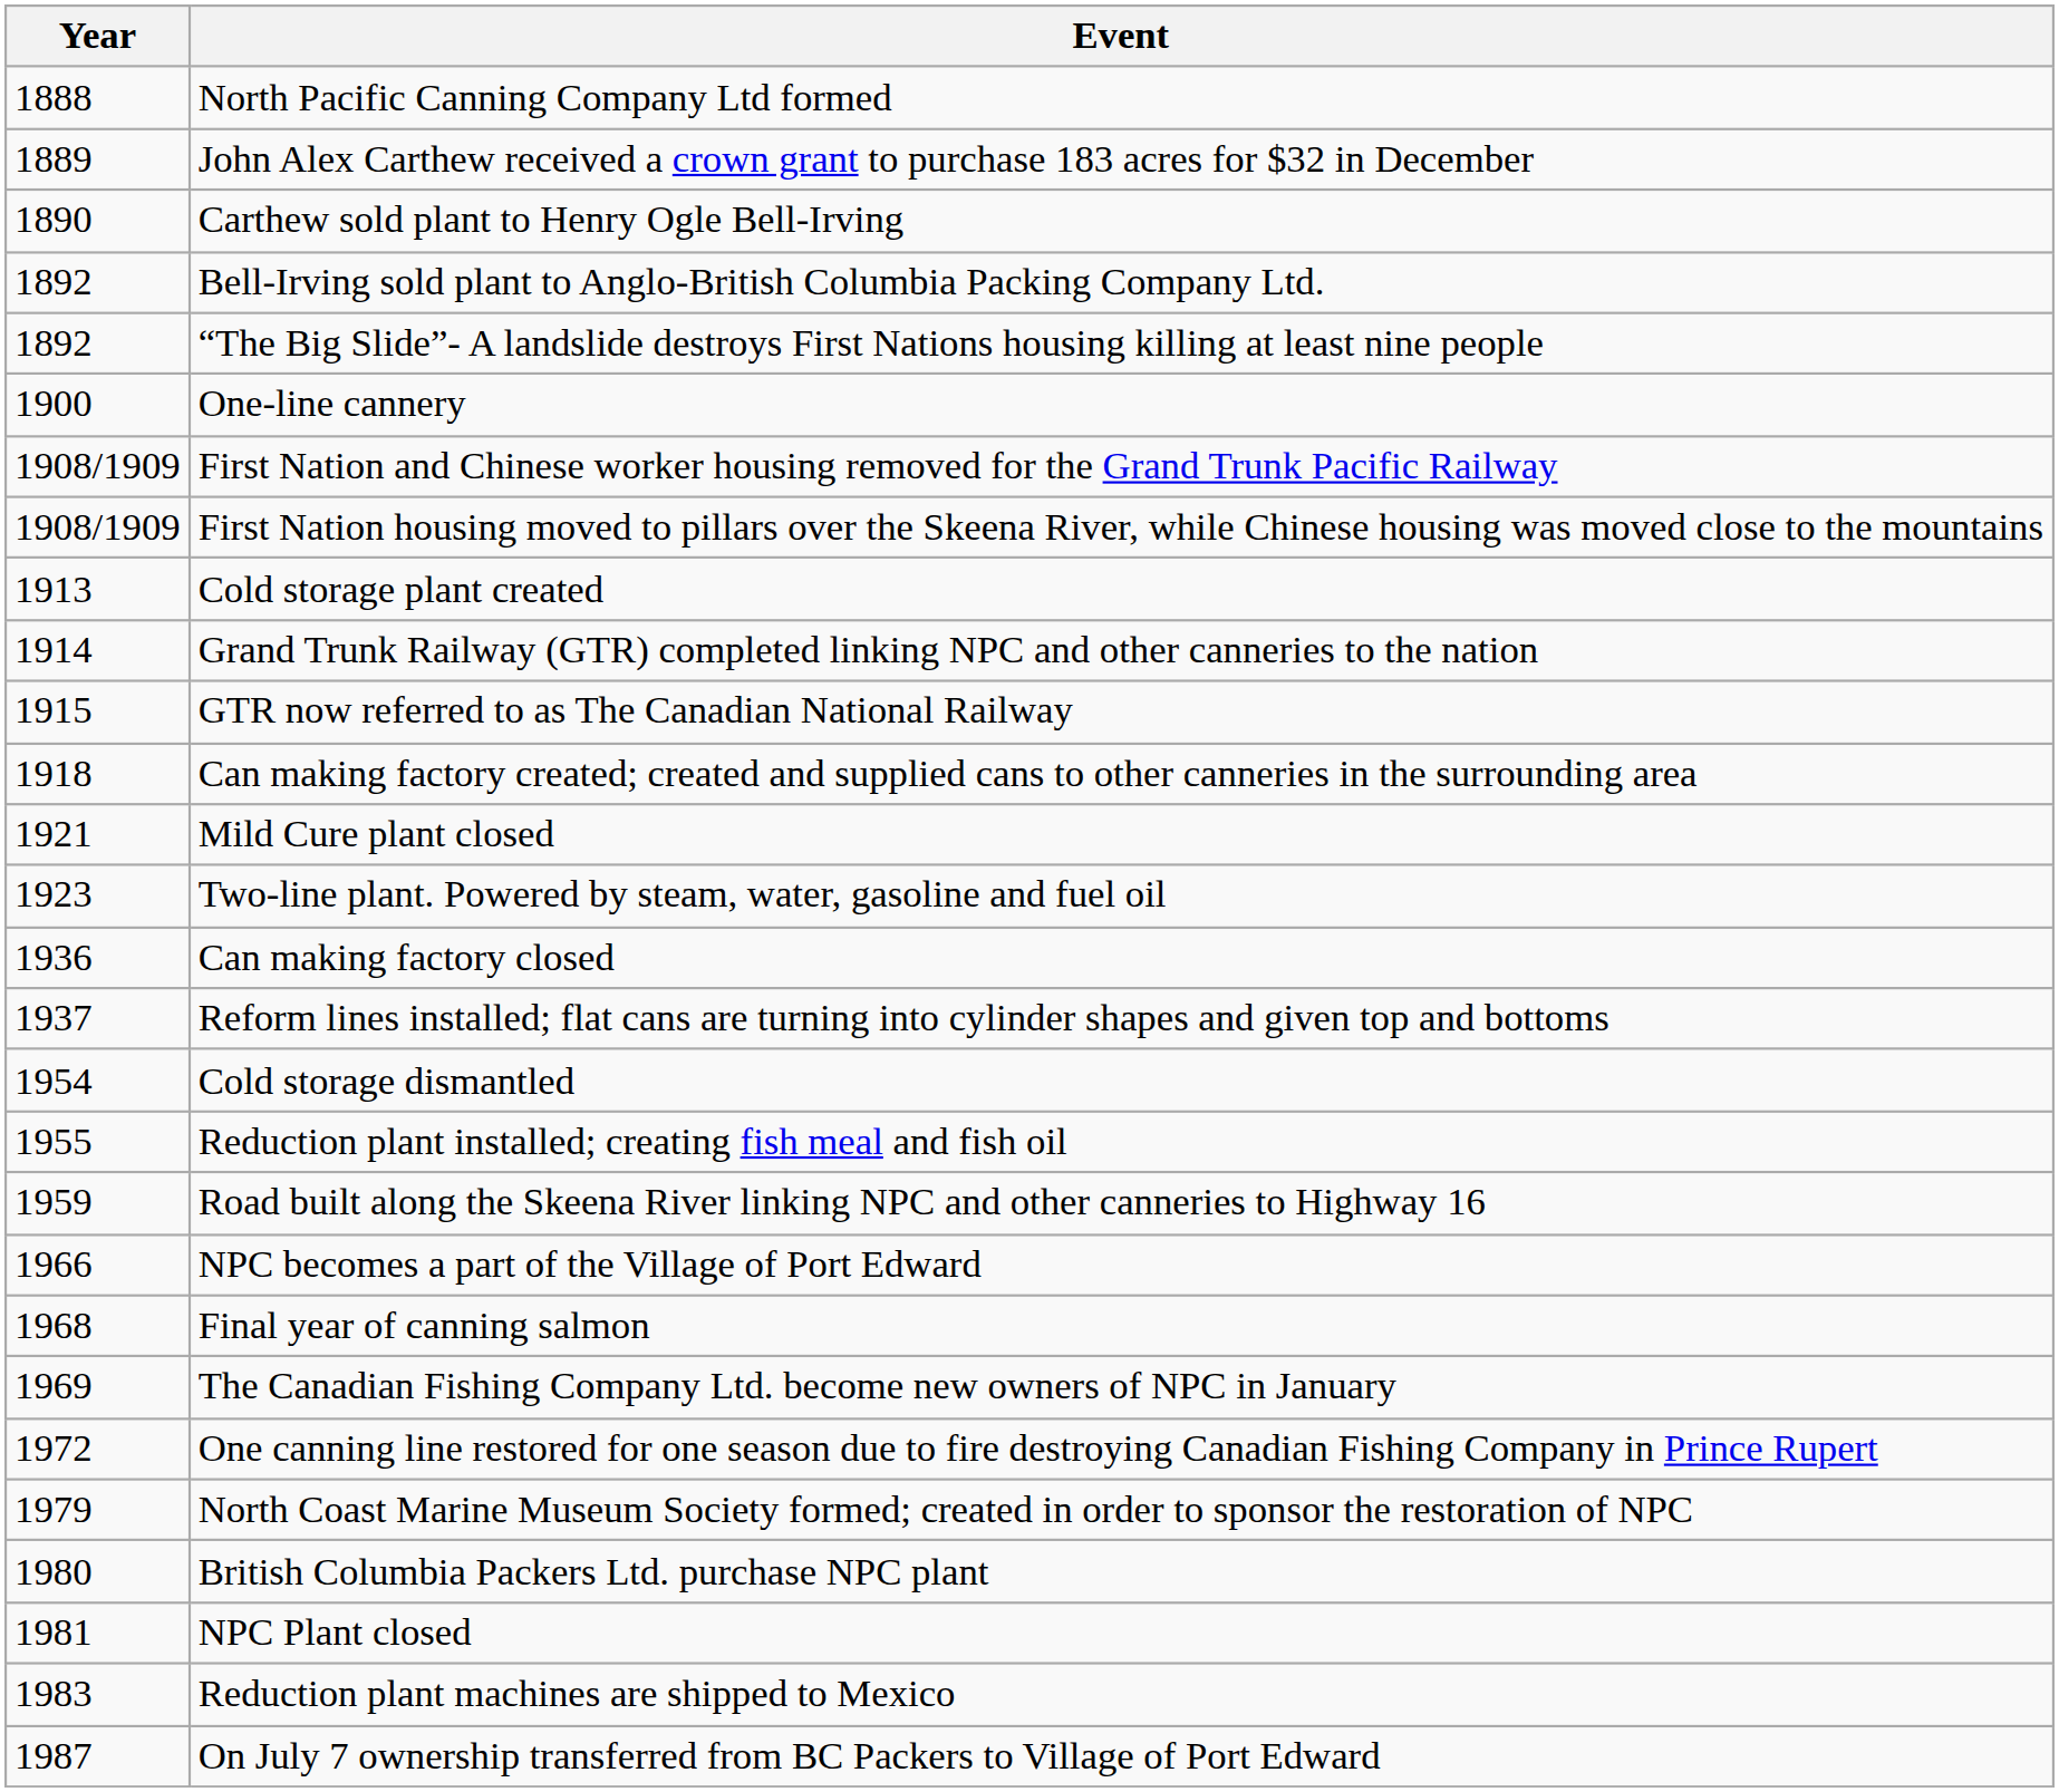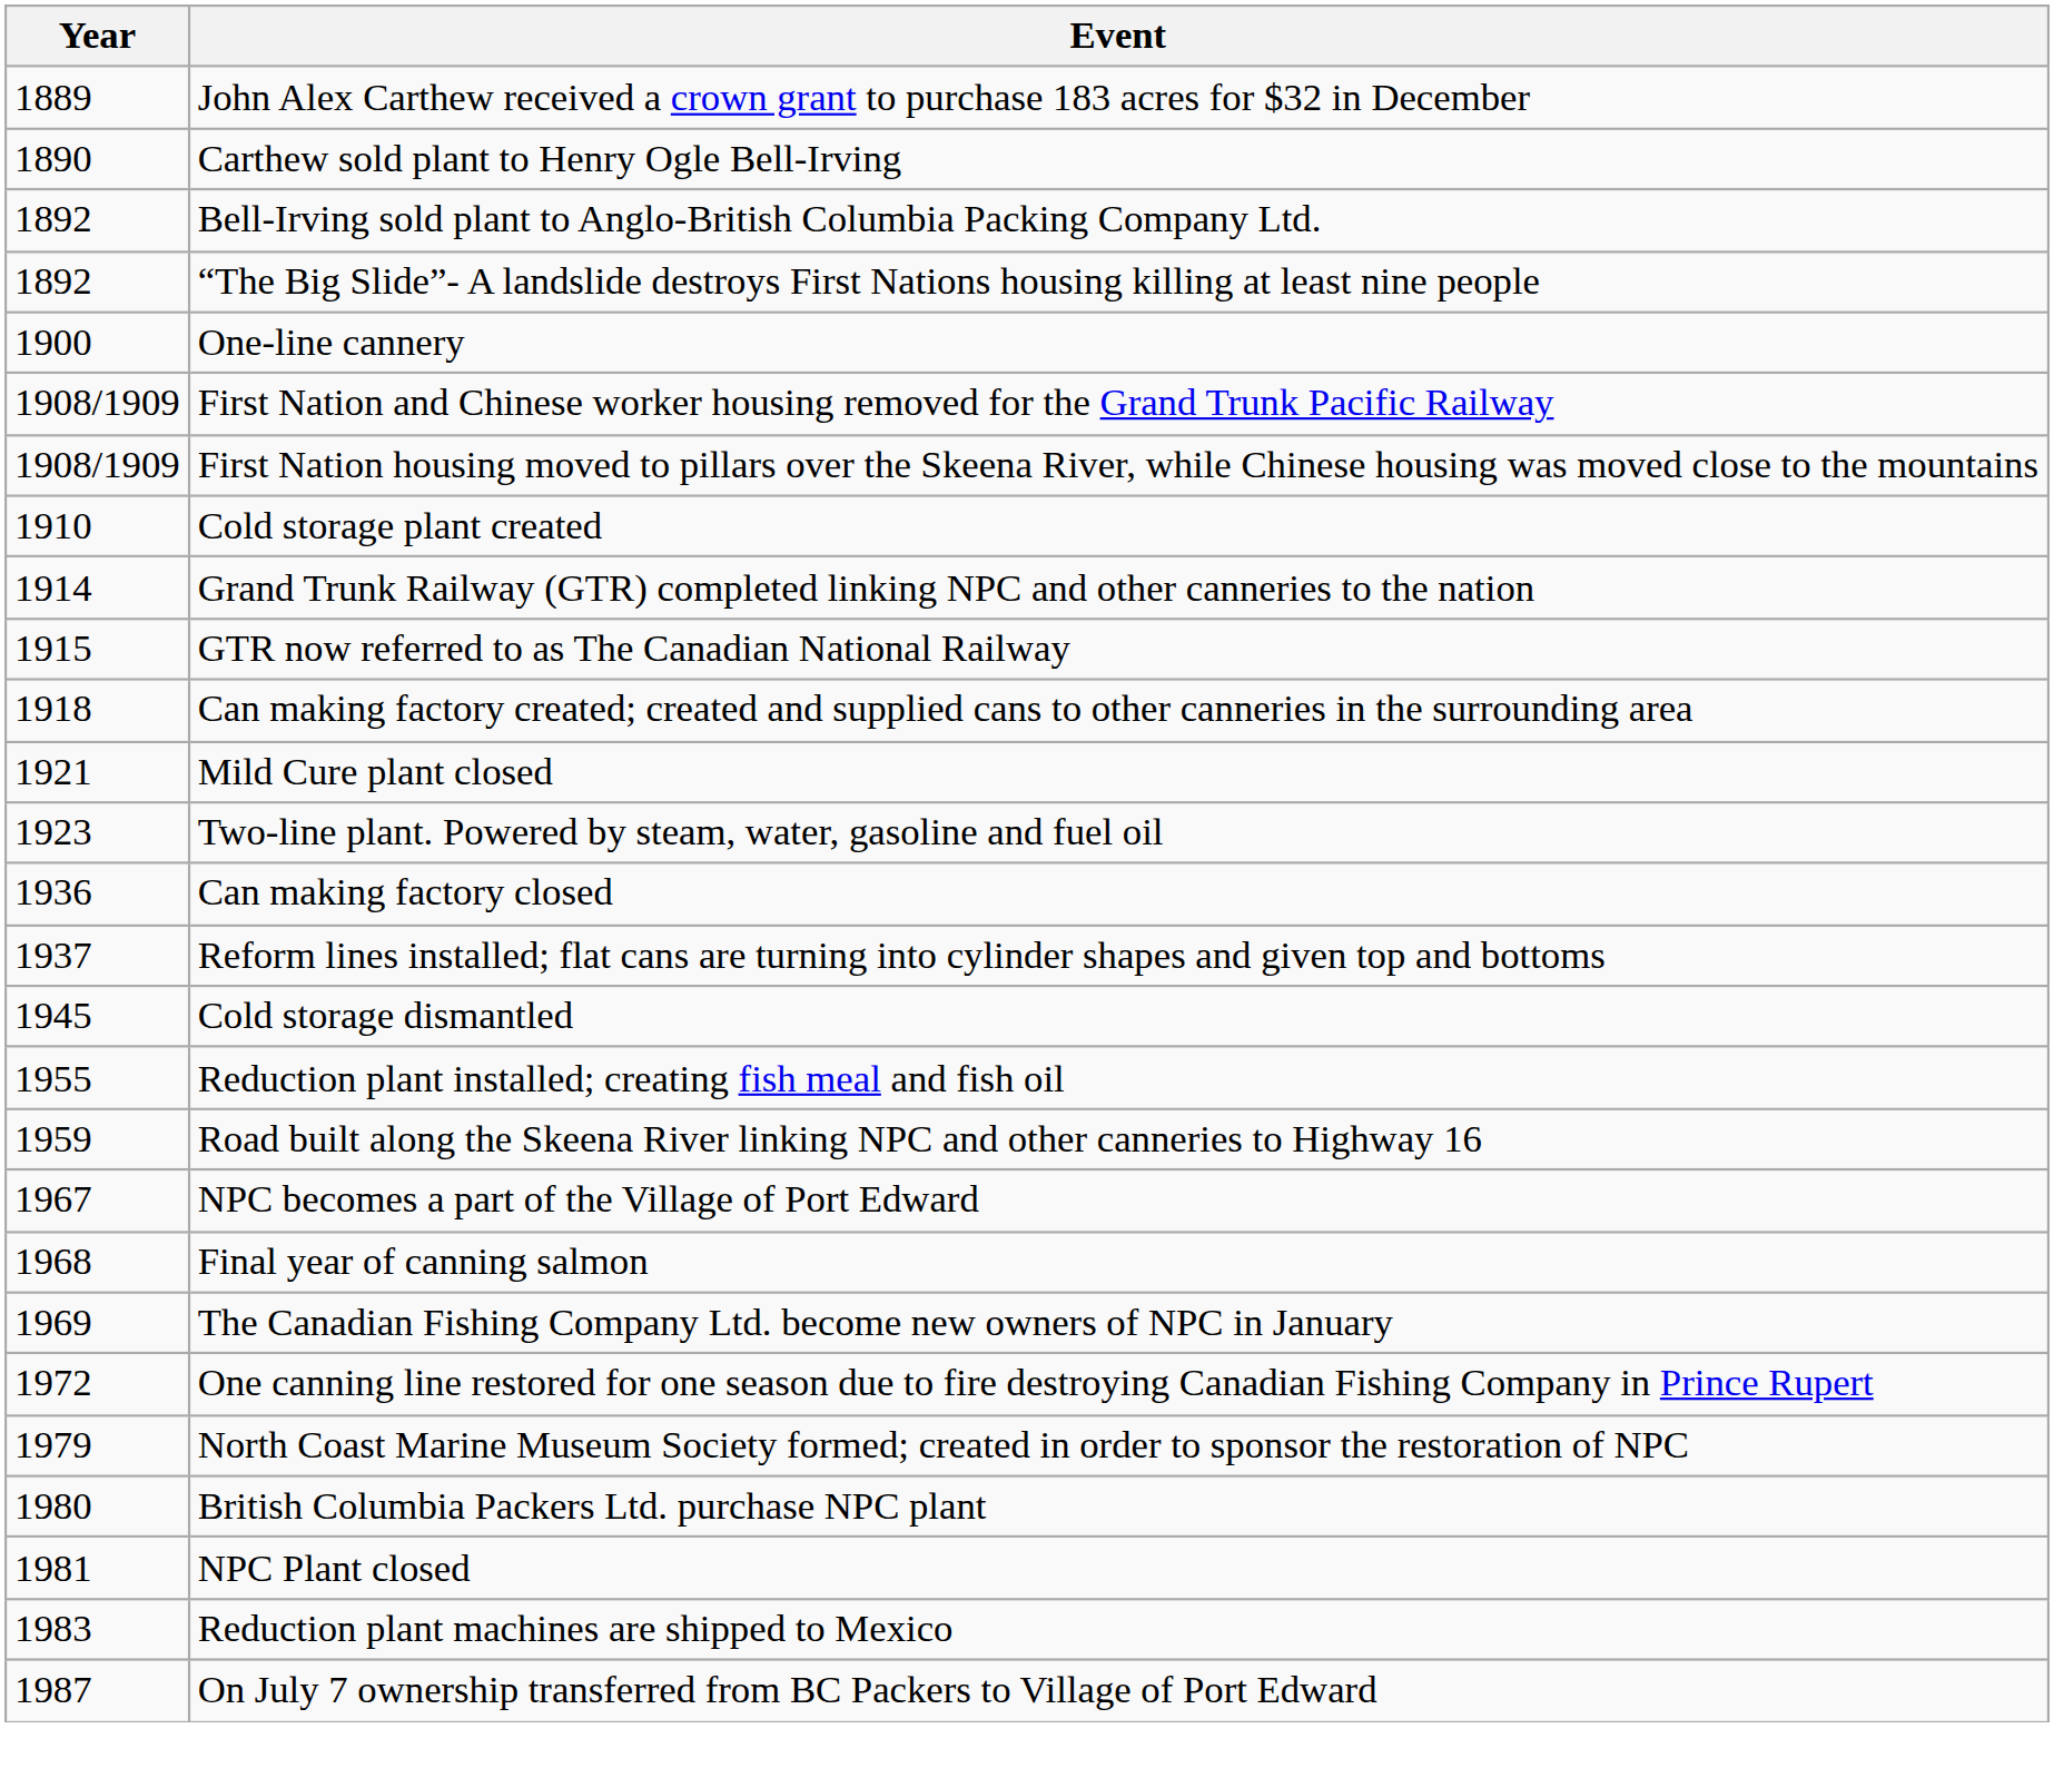- row: 1888 | North Pacific Canning Company Ltd formed
Cold storage plant created | Year: 1913 -> 1910
Cold storage dismantled | Year: 1954 -> 1945
NPC becomes a part of the Village of Port Edward | Year: 1966 -> 1967
